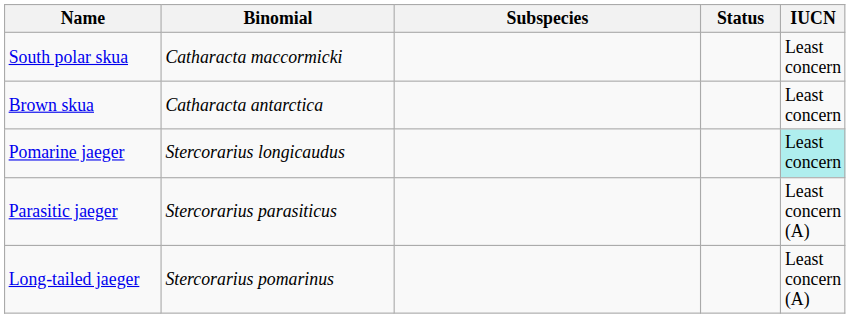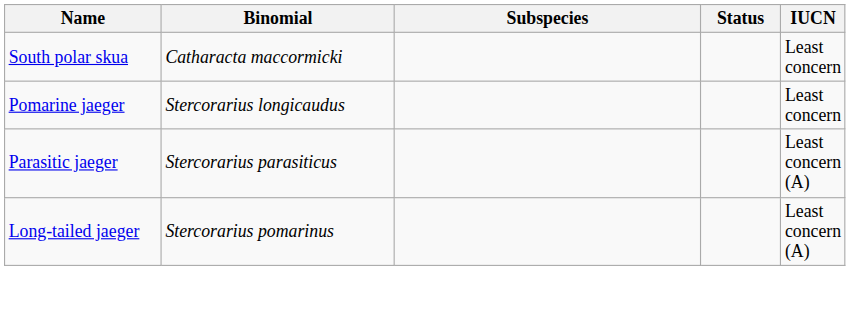- row: Brown skua | Catharacta antarctica | Least concern
Pomarine jaeger | IUCN: paleturquoise background -> no background
